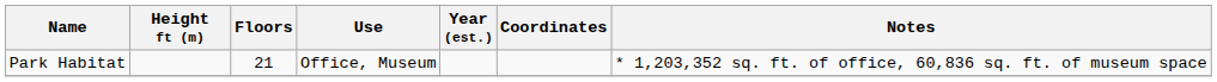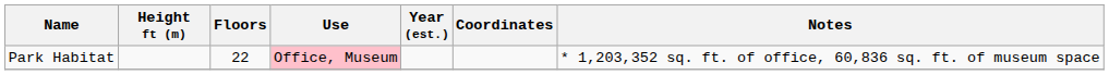Park Habitat | Floors: 21 -> 22
Park Habitat | Use: no background -> pink background
